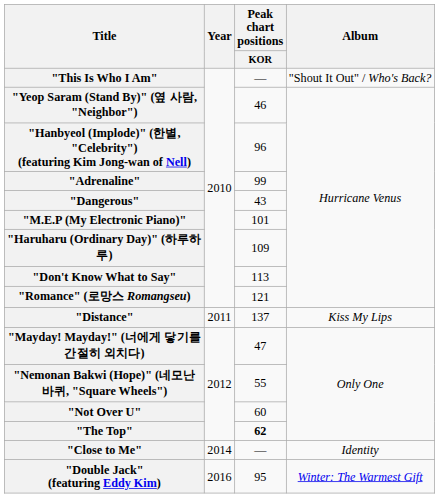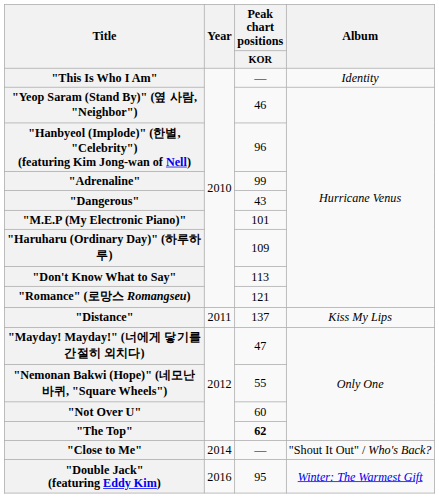"This Is Who I Am" | Album: "Shout It Out" / Who's Back? -> Identity
"Close to Me" | Album: Identity -> "Shout It Out" / Who's Back?
